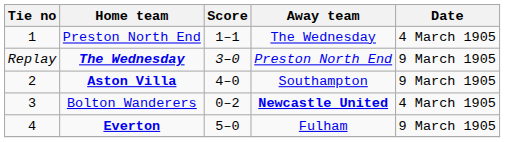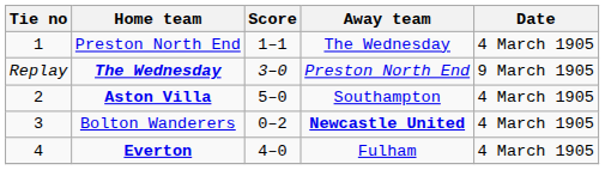Aston Villa | Score: 4–0 -> 5–0
Aston Villa | Date: 9 March 1905 -> 4 March 1905
Everton | Score: 5–0 -> 4–0
Everton | Date: 9 March 1905 -> 4 March 1905
